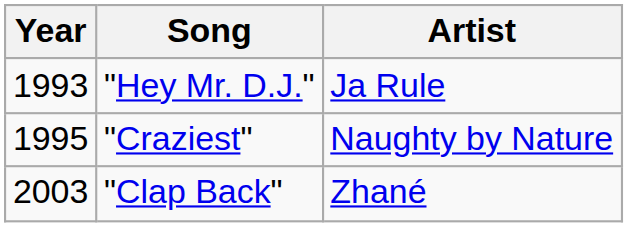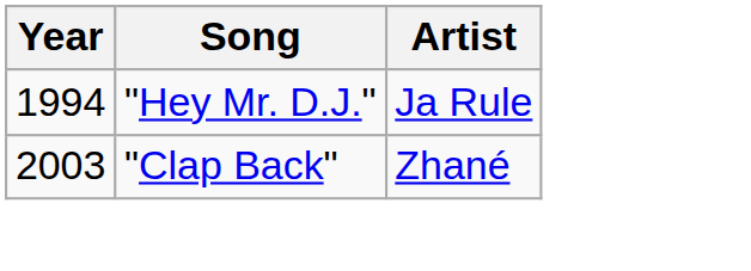"Hey Mr. D.J." | Year: 1993 -> 1994
- row: 1995 | "Craziest" | Naughty by Nature
